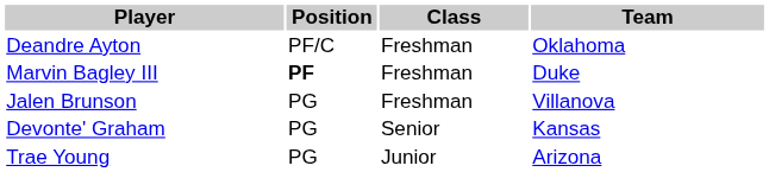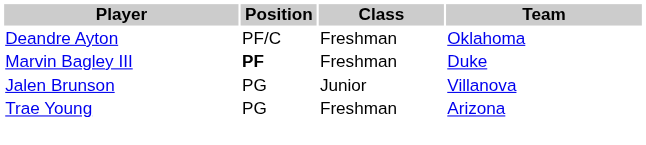Jalen Brunson | Class: Freshman -> Junior
- row: Devonte' Graham | PG | Senior | Kansas
Trae Young | Class: Junior -> Freshman
